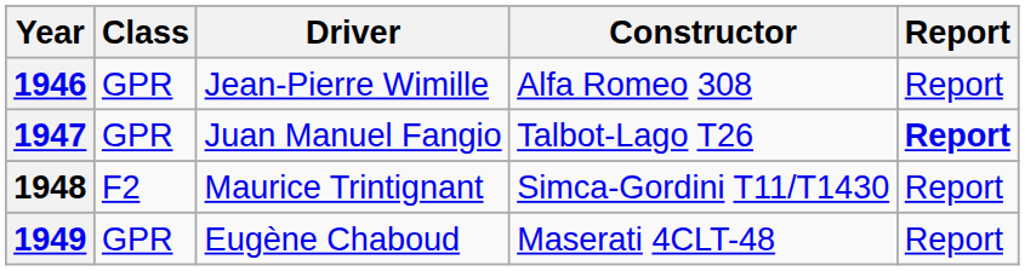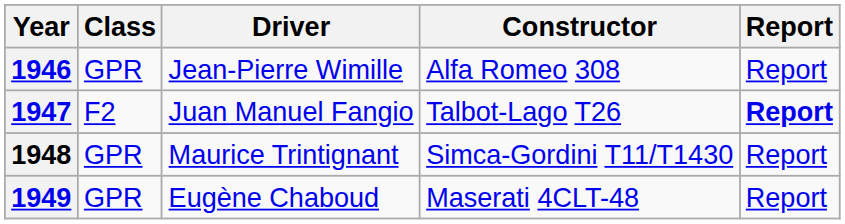1947 | Class: GPR -> F2
1948 | Class: F2 -> GPR
